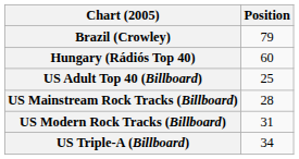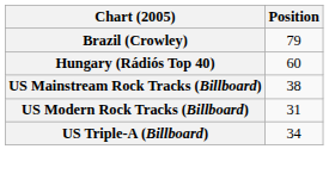- row: US Adult Top 40 (Billboard) | 25
US Mainstream Rock Tracks (Billboard) | Position: 28 -> 38
